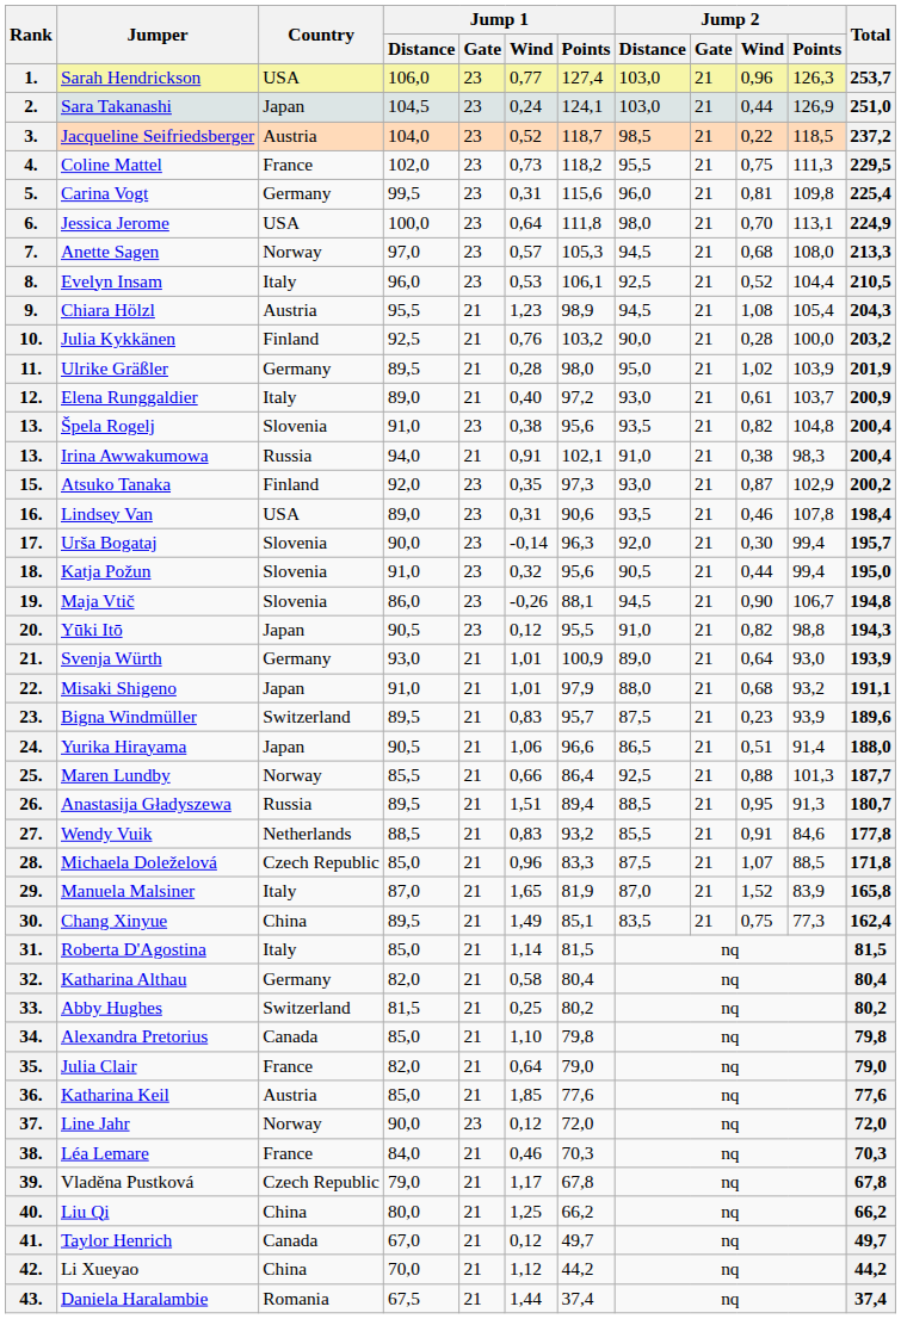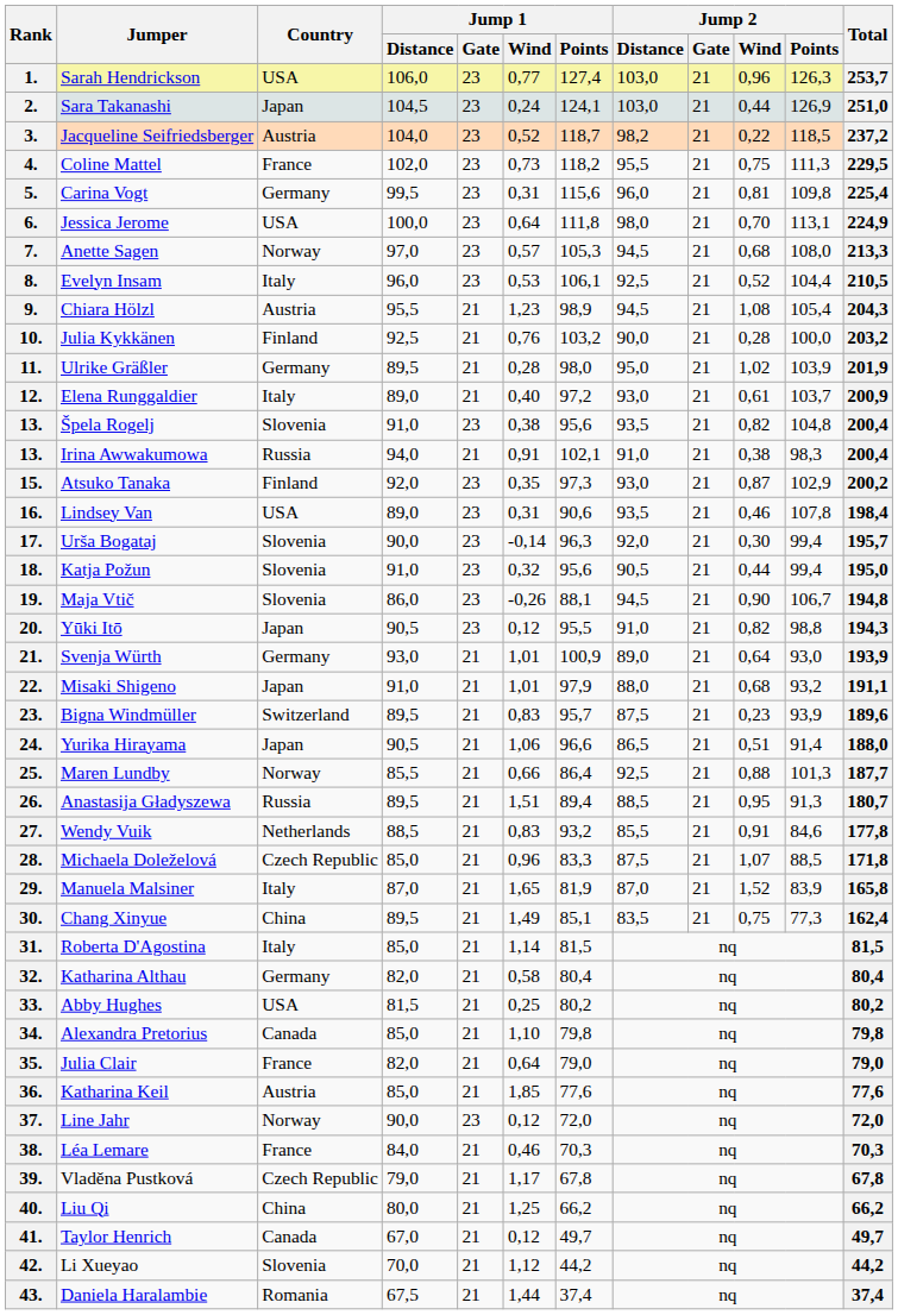3. | Jump 2 / Distance: 98,5 -> 98,2
33. | Country: Switzerland -> USA
42. | Country: China -> Slovenia
